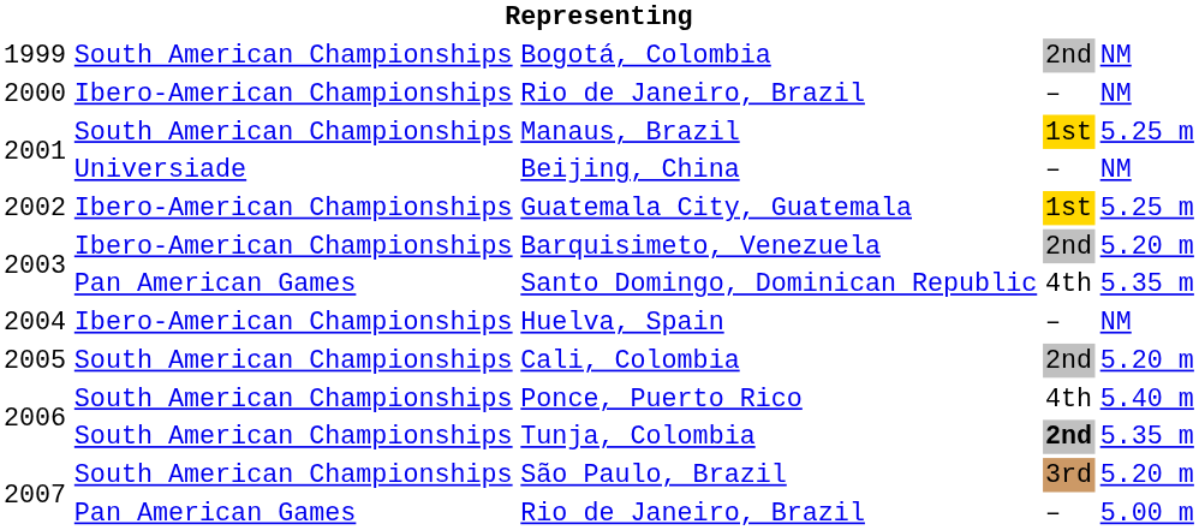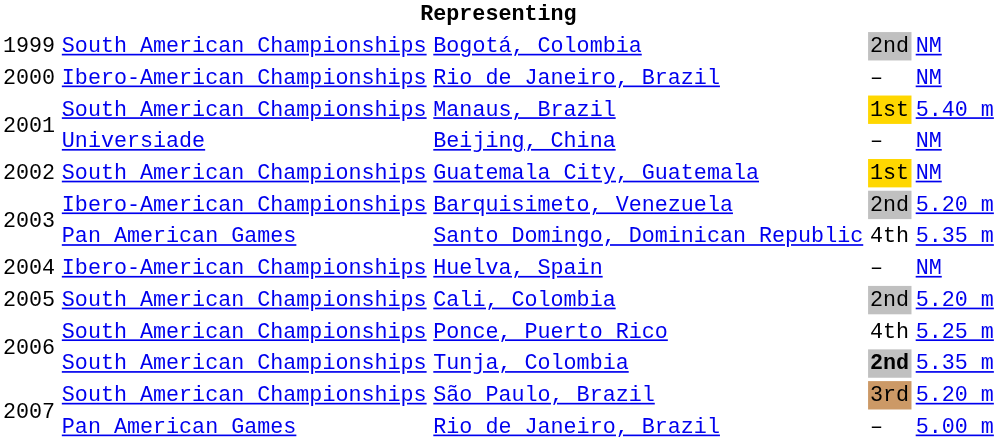Manaus, Brazil | column 5: 5.25 m -> 5.40 m
Guatemala City, Guatemala | column 2: Ibero-American Championships -> South American Championships
Guatemala City, Guatemala | column 5: 5.25 m -> NM
Ponce, Puerto Rico | column 5: 5.40 m -> 5.25 m
